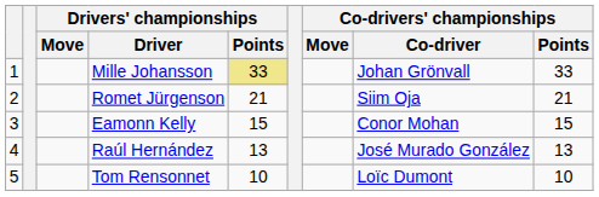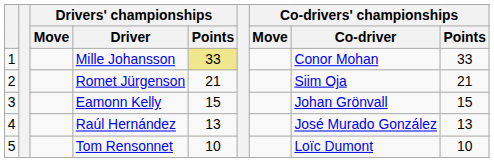Mille Johansson | Co-drivers' championships / Co-driver: Johan Grönvall -> Conor Mohan
Eamonn Kelly | Co-drivers' championships / Co-driver: Conor Mohan -> Johan Grönvall
